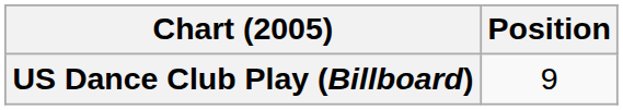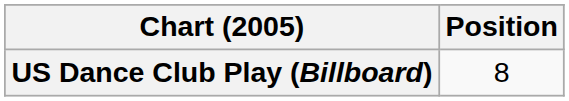US Dance Club Play (Billboard) | Position: 9 -> 8
